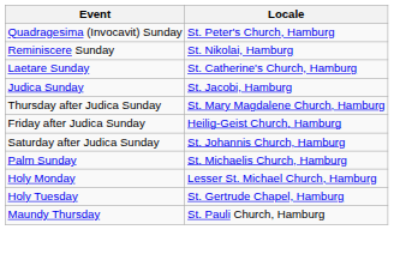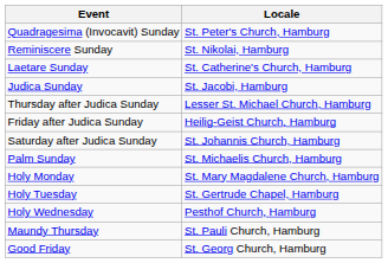Thursday after Judica Sunday | Locale: St. Mary Magdalene Church, Hamburg -> Lesser St. Michael Church, Hamburg
Holy Monday | Locale: Lesser St. Michael Church, Hamburg -> St. Mary Magdalene Church, Hamburg
+ row: Holy Wednesday | Pesthof Church, Hamburg
+ row: Good Friday | St. Georg Church, Hamburg
